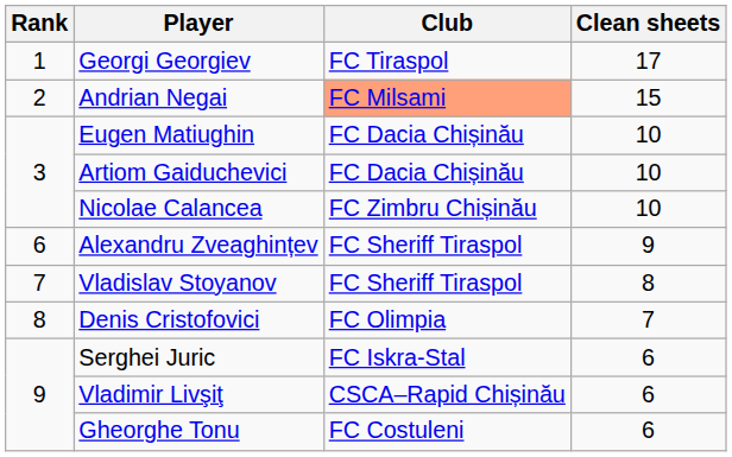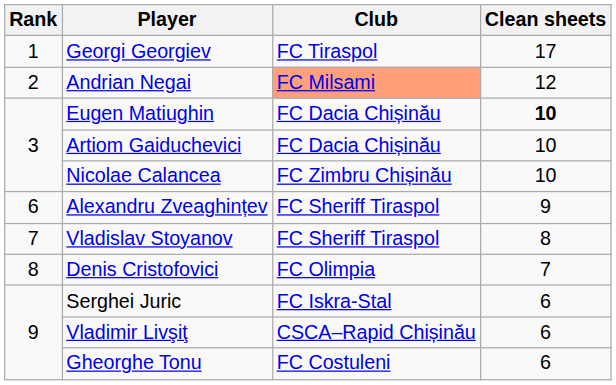Andrian Negai | Clean sheets: 15 -> 12
Eugen Matiughin | Clean sheets: normal -> bold
